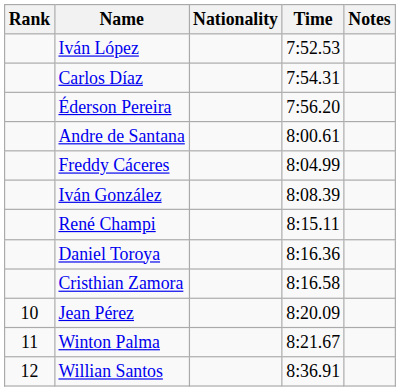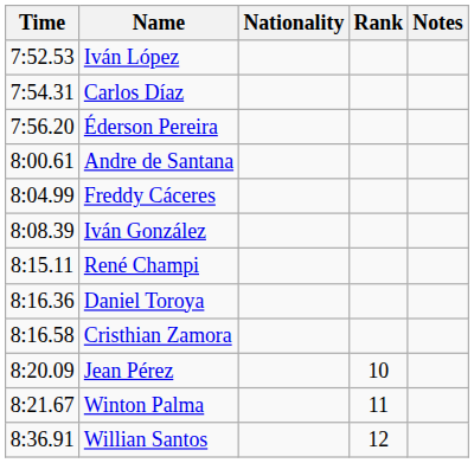columns swapped: Rank <-> Time
